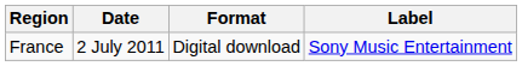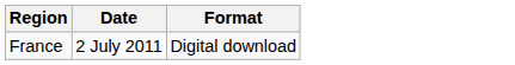- column: Label | Sony Music Entertainment
